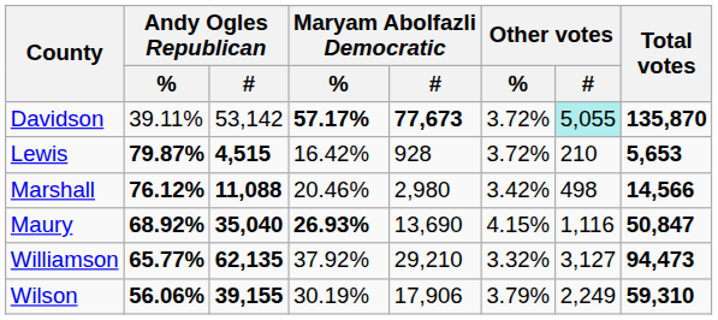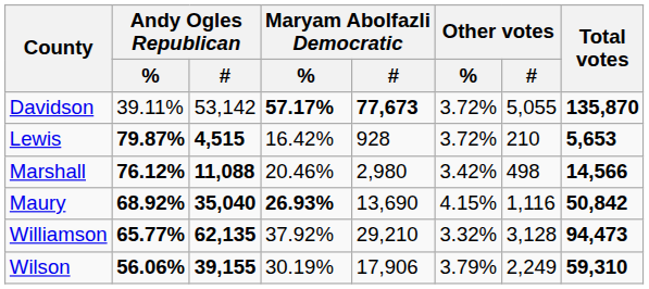Davidson | Other votes / #: paleturquoise background -> no background
Maury | Total votes: 50,847 -> 50,842
Williamson | Other votes / #: 3,127 -> 3,128
